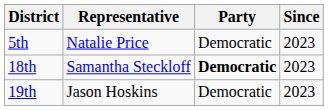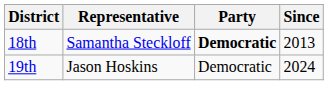- row: 5th | Natalie Price | Democratic | 2023
18th | Since: 2023 -> 2013
19th | Since: 2023 -> 2024
